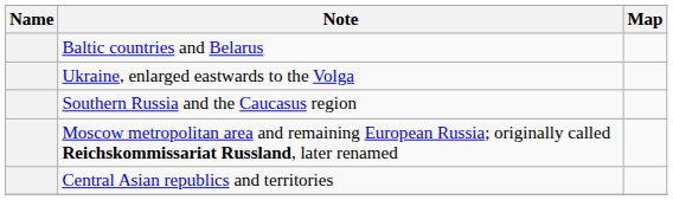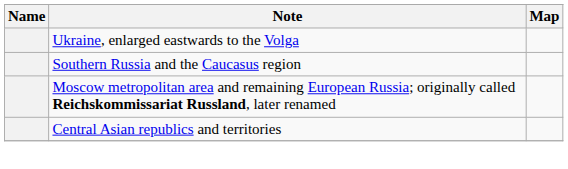- row: Baltic countries and Belarus
